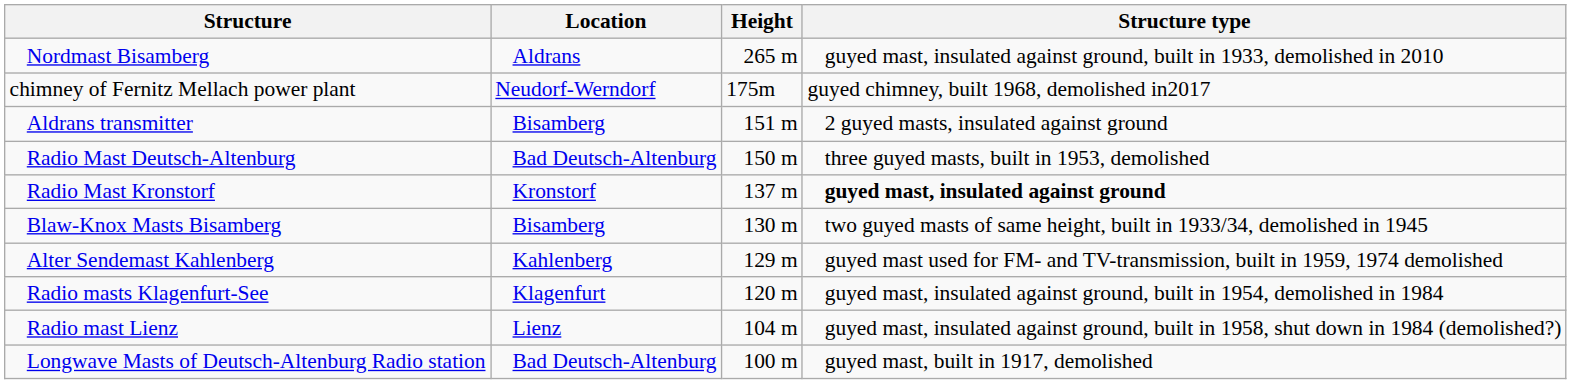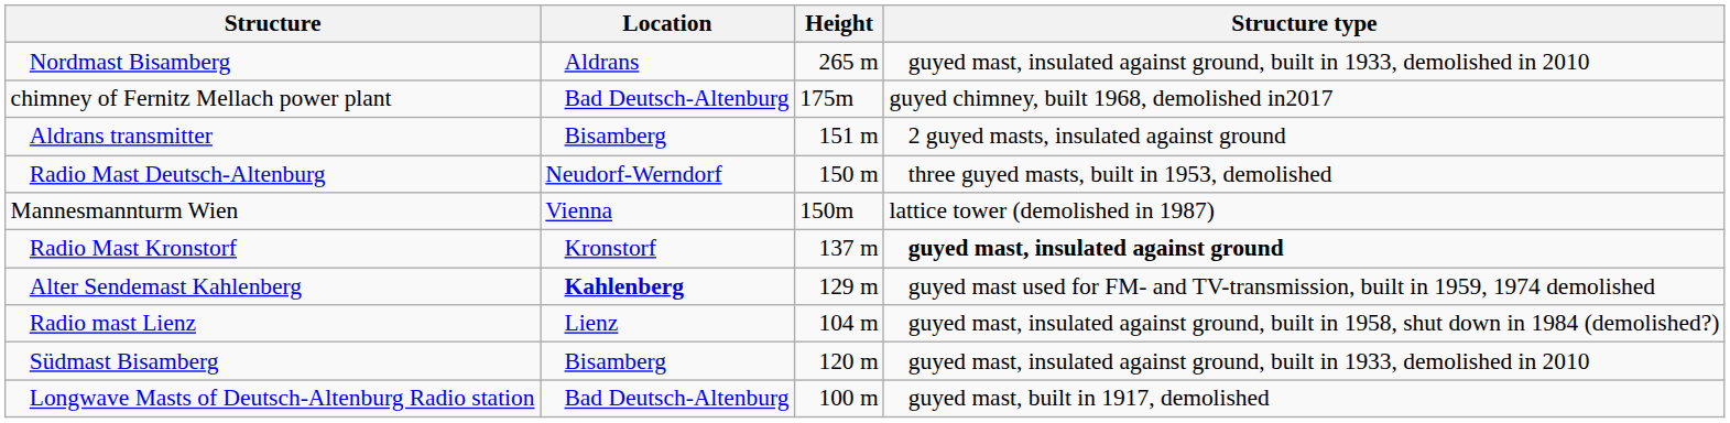chimney of Fernitz Mellach power plant | Location: Neudorf-Werndorf -> Bad Deutsch-Altenburg
Radio Mast Deutsch-Altenburg | Location: Bad Deutsch-Altenburg -> Neudorf-Werndorf
+ row: Mannesmannturm Wien | Vienna | 150m | lattice tower (demolished in 1987)
- row: Blaw-Knox Masts Bisamberg | Bisamberg | 130 m | two guyed masts of same height, built in 1933/34, demolished in 1945
Alter Sendemast Kahlenberg | Location: normal -> bold
- row: Radio masts Klagenfurt-See | Klagenfurt | 120 m | guyed mast, insulated against ground, built in 1954, demolished in 1984
+ row: Südmast Bisamberg | Bisamberg | 120 m | guyed mast, insulated against ground, built in 1933, demolished in 2010
